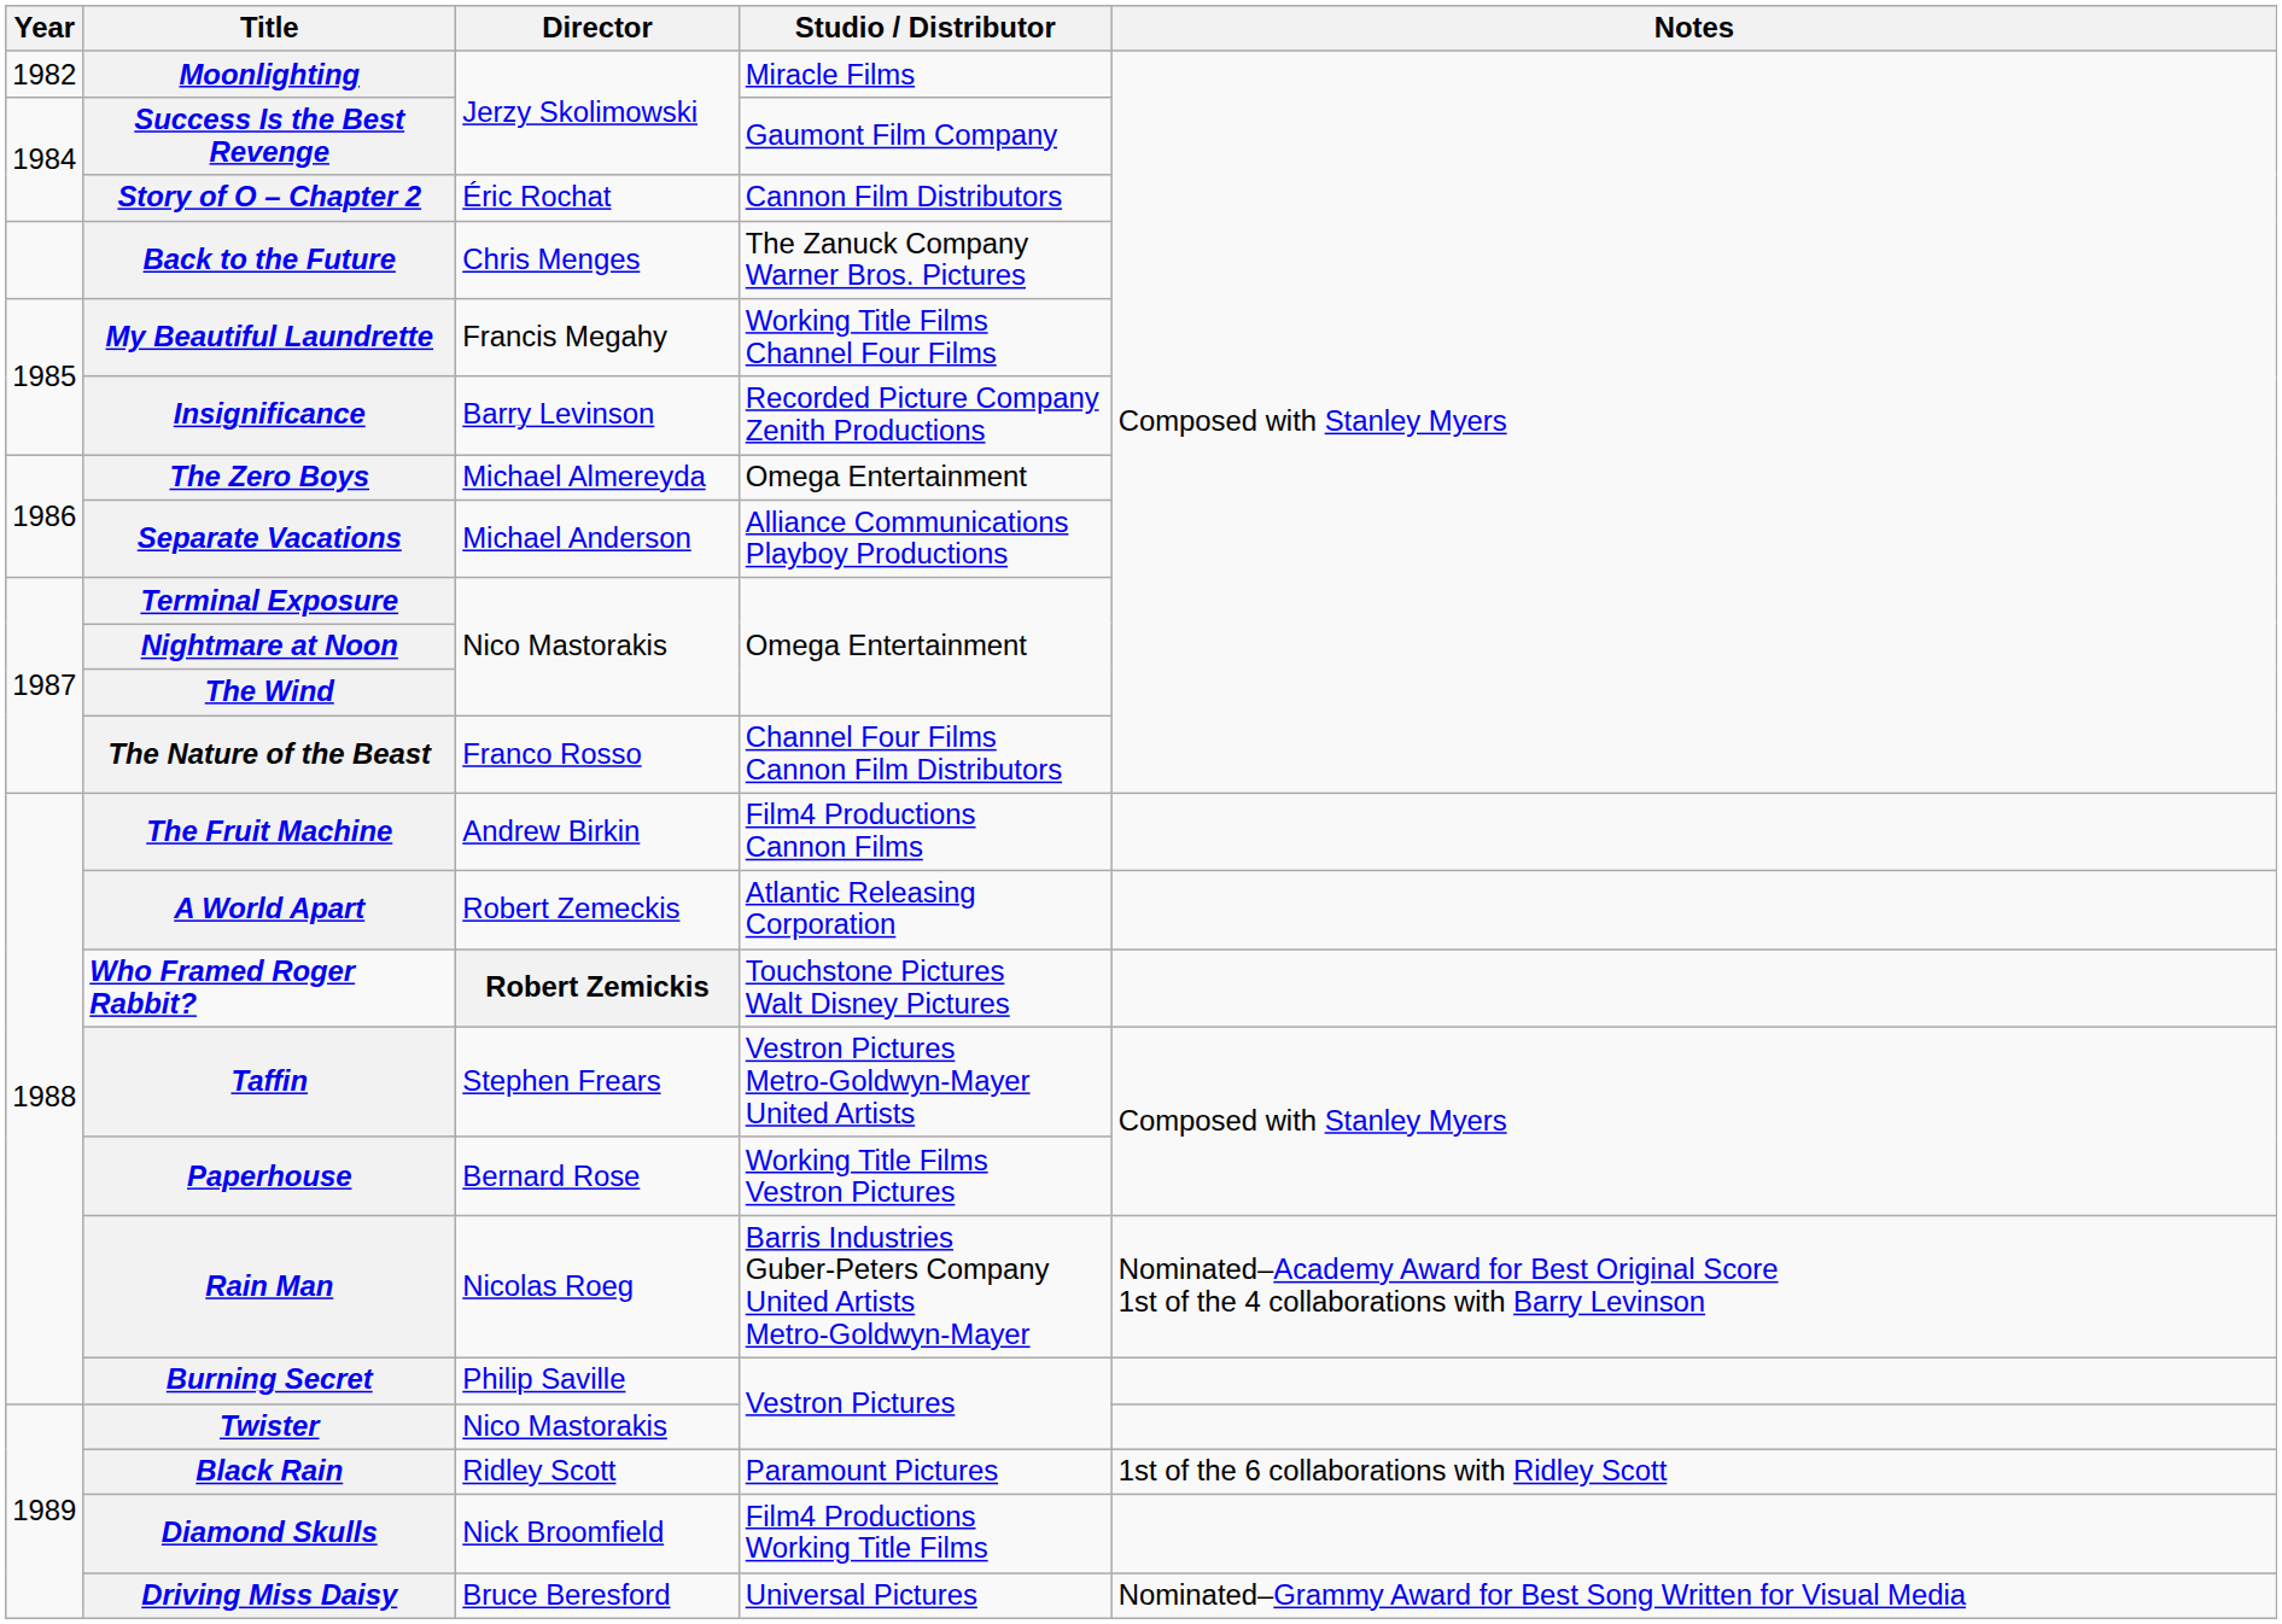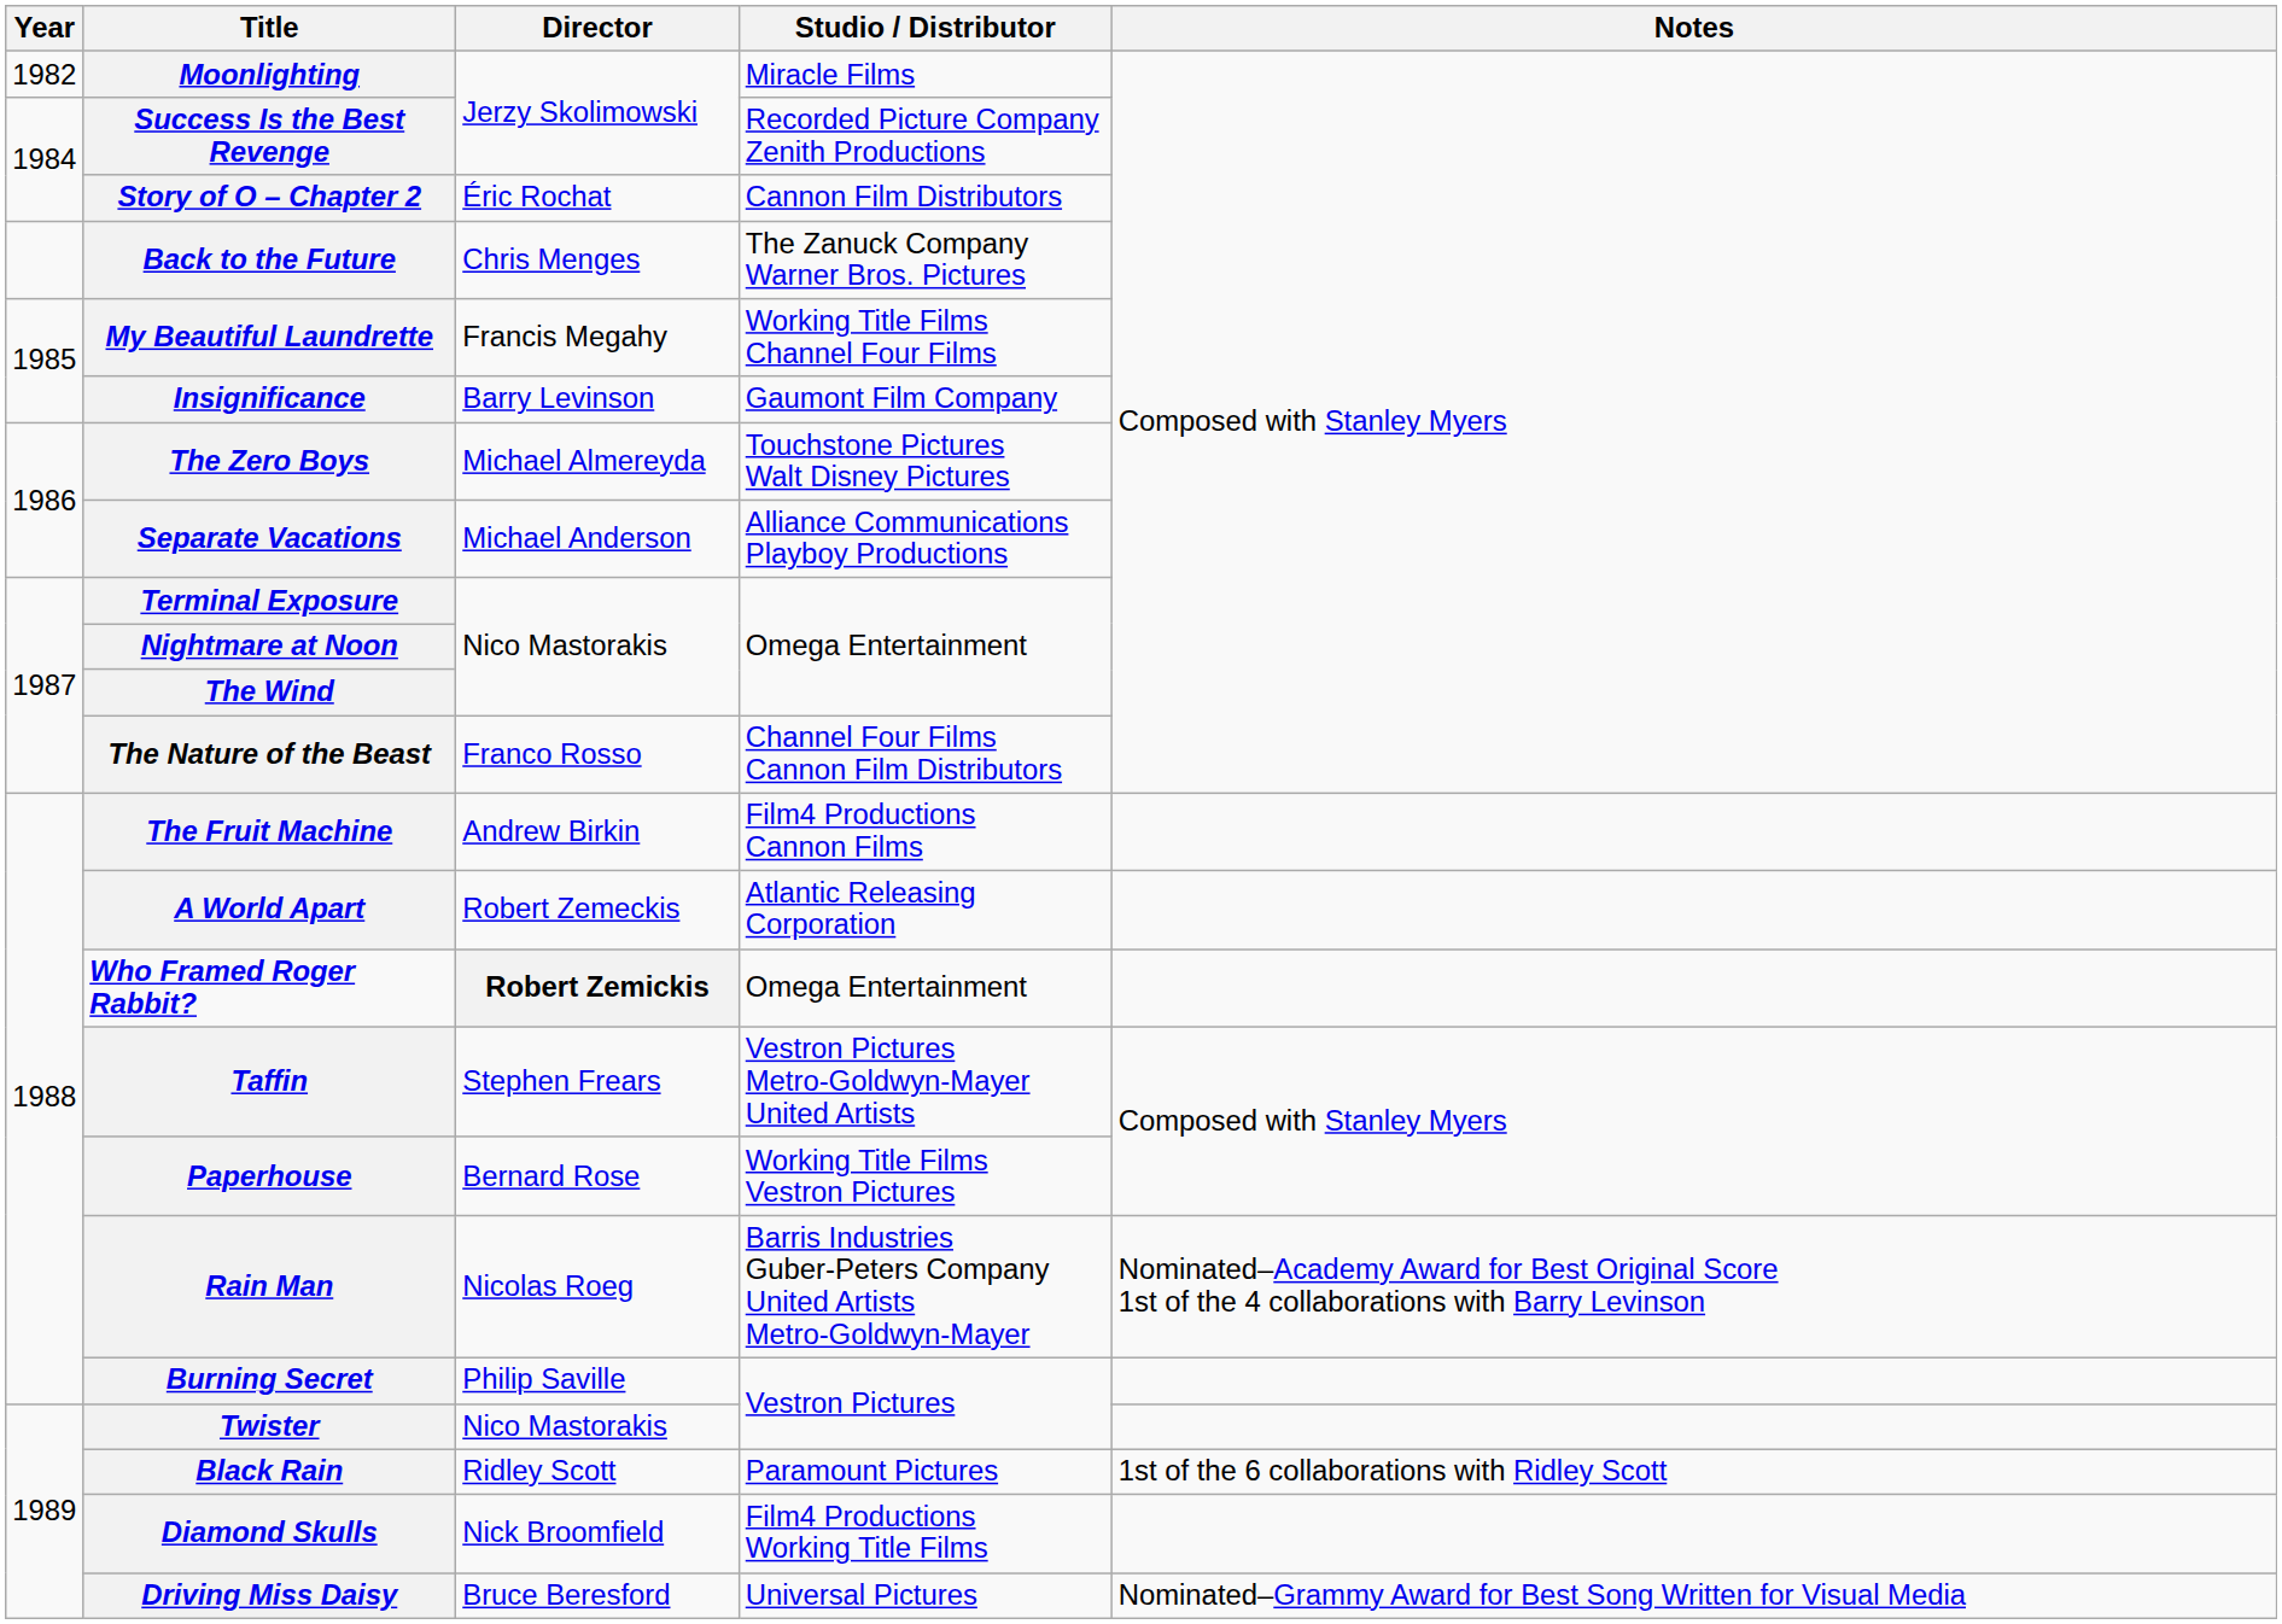Success Is the Best Revenge | Studio / Distributor: Gaumont Film Company -> Recorded Picture Company Zenith Productions
Insignificance | Studio / Distributor: Recorded Picture Company Zenith Productions -> Gaumont Film Company
The Zero Boys | Studio / Distributor: Omega Entertainment -> Touchstone Pictures Walt Disney Pictures
Who Framed Roger Rabbit? | Studio / Distributor: Touchstone Pictures Walt Disney Pictures -> Omega Entertainment
